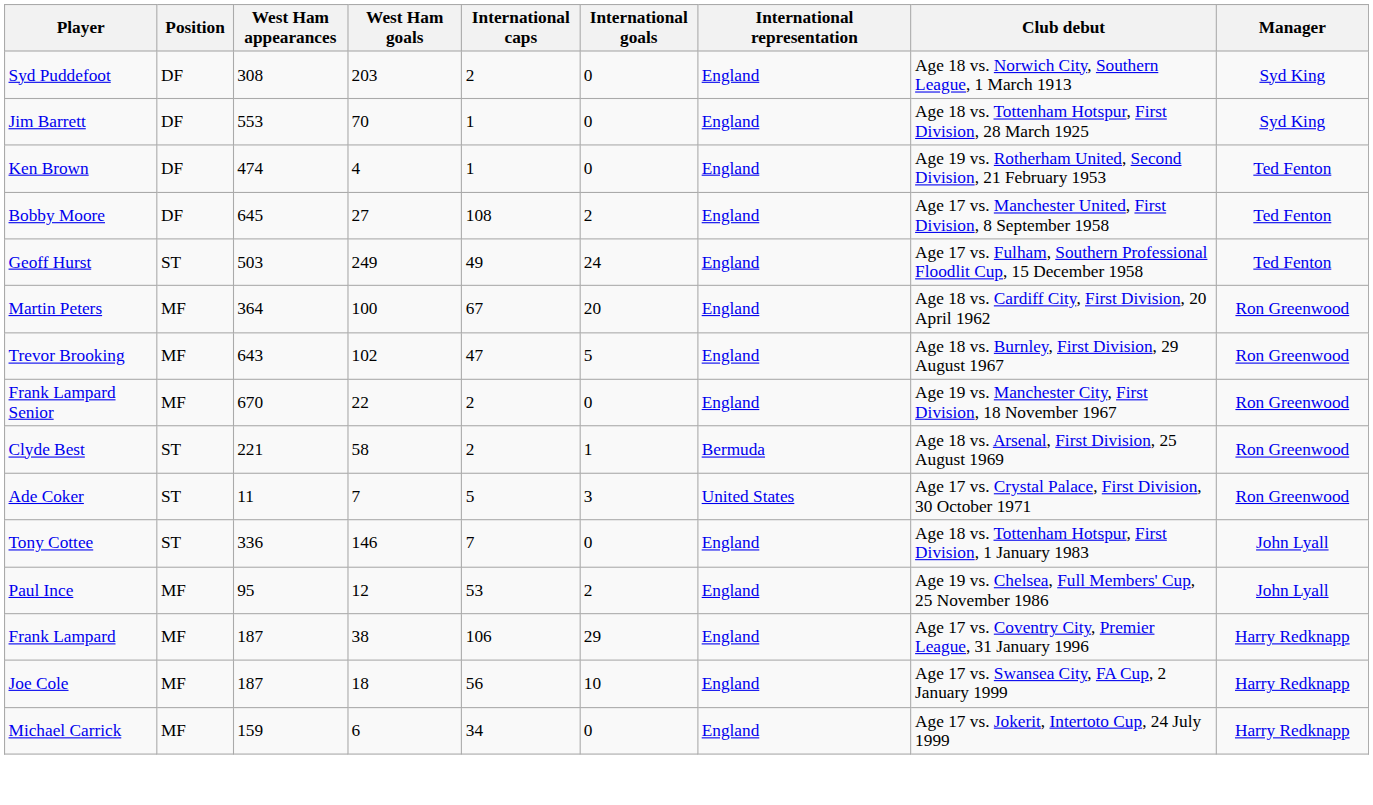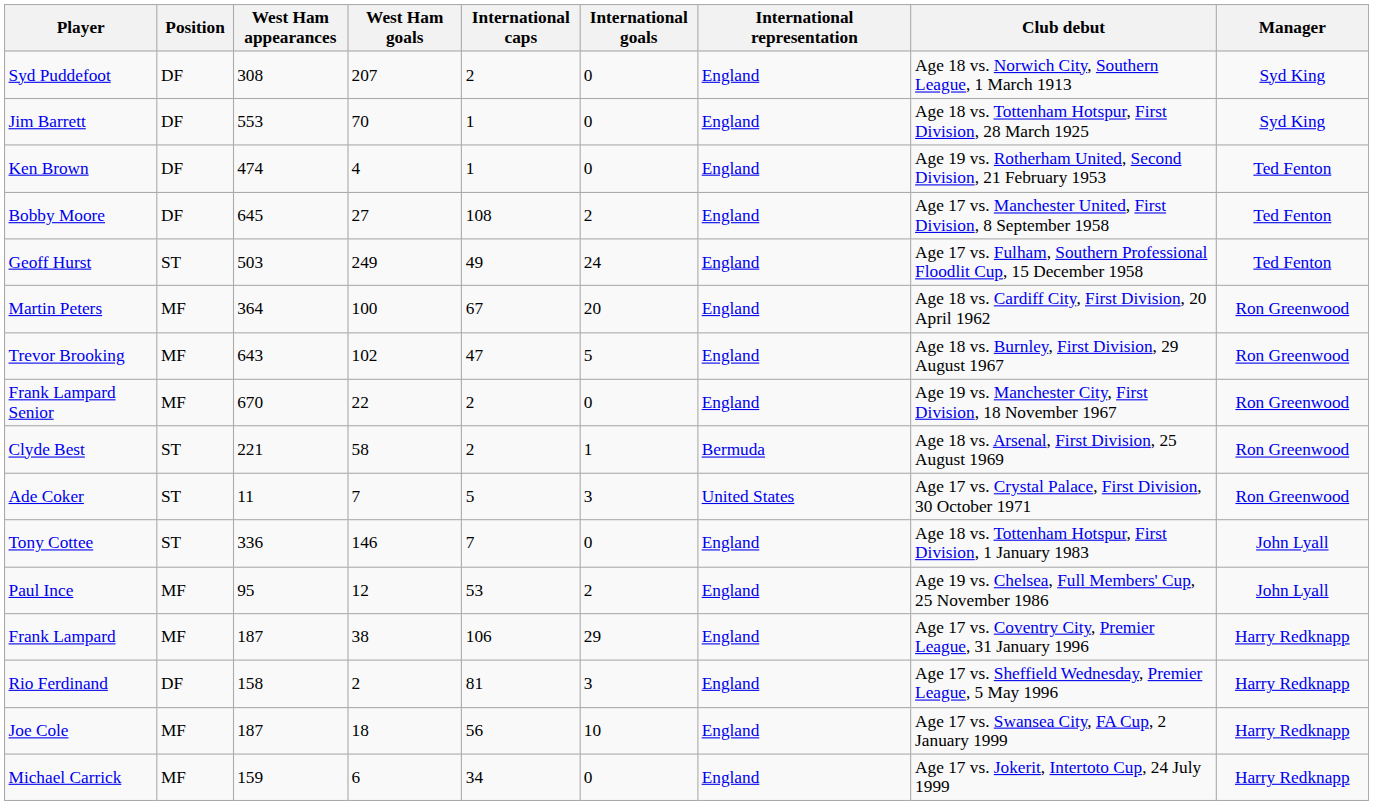Syd Puddefoot | West Ham goals: 203 -> 207
+ row: Rio Ferdinand | DF | 158 | 2 | 81 | 3 | England | Age 17 vs. Sheffield Wednesday, Premier League, 5 May 1996 | Harry Redknapp
